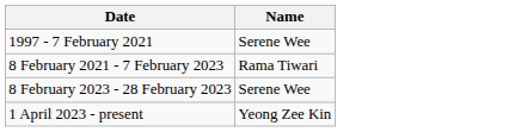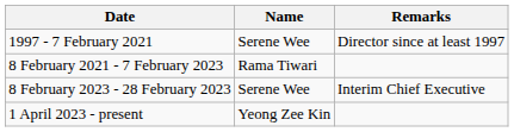+ column: Remarks | Director since at least 1997 | Interim Chief Executive
